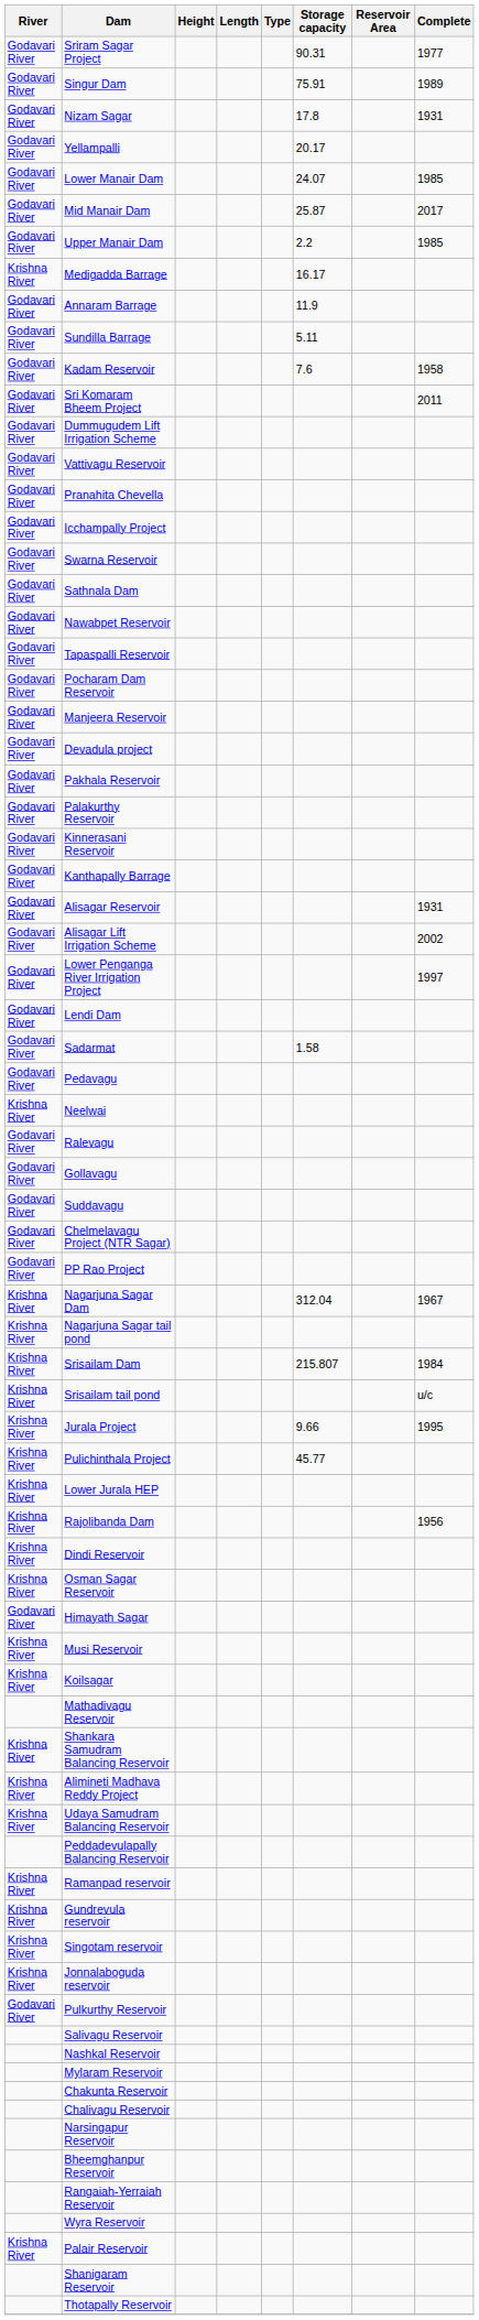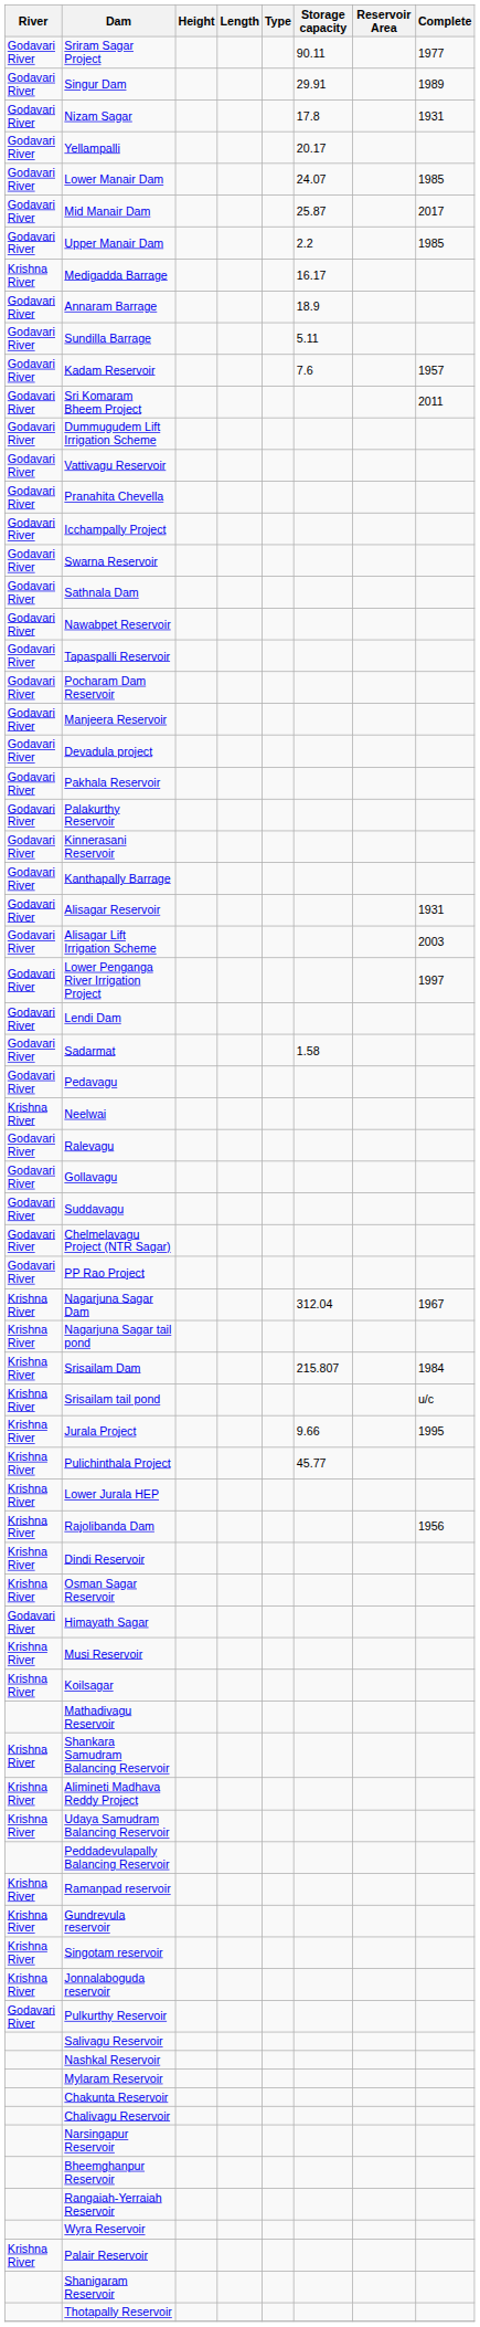Sriram Sagar Project | Storage capacity: 90.31 -> 90.11
Singur Dam | Storage capacity: 75.91 -> 29.91
Annaram Barrage | Storage capacity: 11.9 -> 18.9
Kadam Reservoir | Complete: 1958 -> 1957
Alisagar Lift Irrigation Scheme | Complete: 2002 -> 2003
